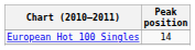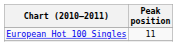European Hot 100 Singles | Peak position: 14 -> 11
